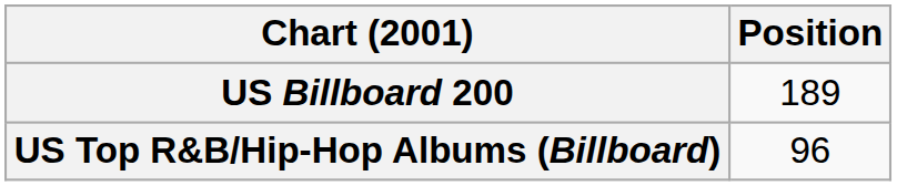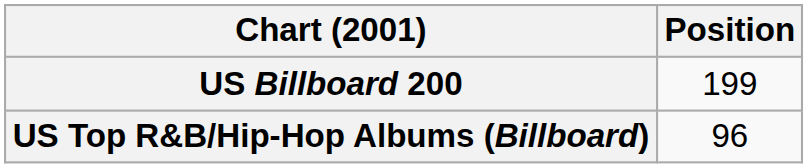US Billboard 200 | Position: 189 -> 199
